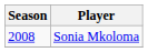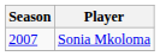Sonia Mkoloma | Season: 2008 -> 2007
